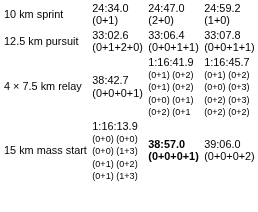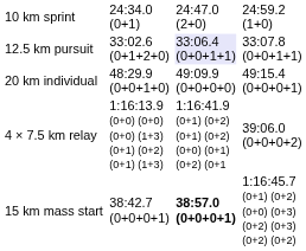12.5 km pursuit | column 5: no background -> lavender background
+ row: 20 km individual | 48:29.9 (0+0+1+0) | 49:09.9 (0+0+0+0) | 49:15.4 (0+0+0+1)
4 × 7.5 km relay | column 3: 38:42.7 (0+0+0+1) -> 1:16:13.9 (0+0) (0+0) (0+0) (1+3) (0+1) (0+2) (0+1) (1+3)
4 × 7.5 km relay | column 7: 1:16:45.7 (0+1) (0+2) (0+0) (0+3) (0+2) (0+3) (0+2) (0+2) -> 39:06.0 (0+0+0+2)
15 km mass start | column 3: 1:16:13.9 (0+0) (0+0) (0+0) (1+3) (0+1) (0+2) (0+1) (1+3) -> 38:42.7 (0+0+0+1)
15 km mass start | column 7: 39:06.0 (0+0+0+2) -> 1:16:45.7 (0+1) (0+2) (0+0) (0+3) (0+2) (0+3) (0+2) (0+2)
